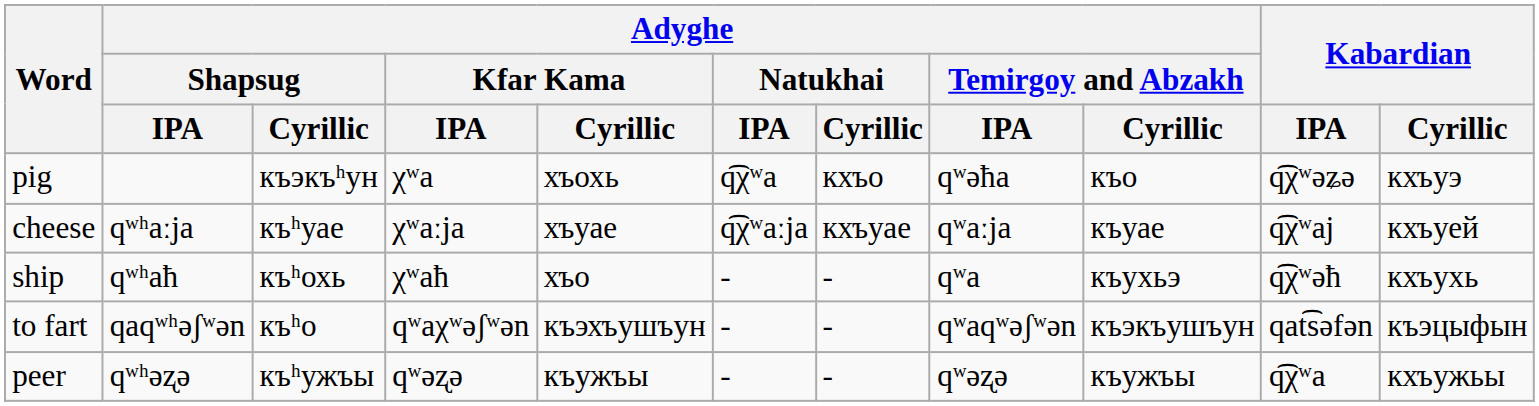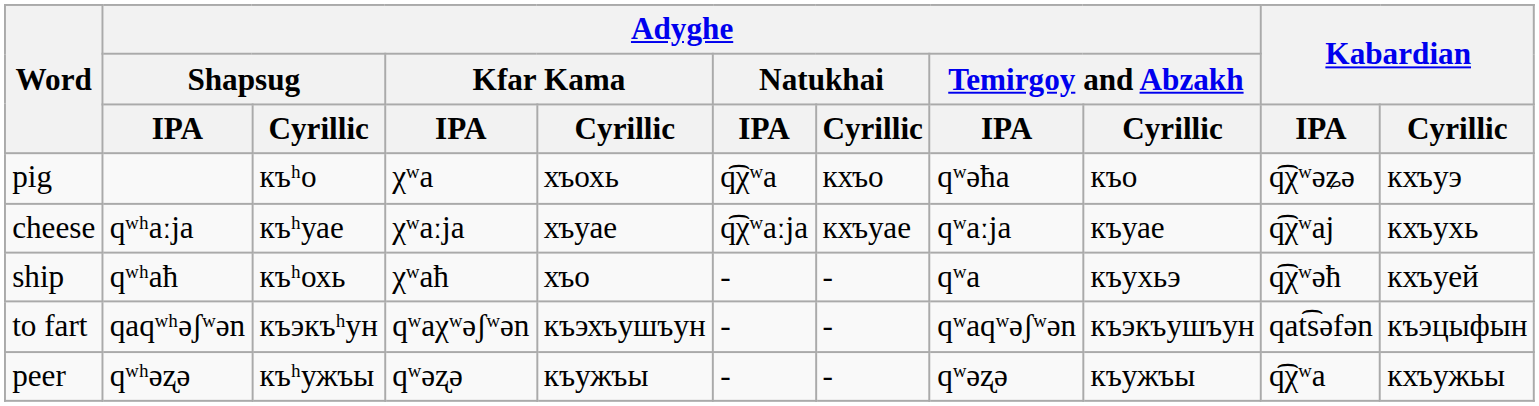pig | Adyghe / Shapsug / Cyrillic: къэкъʰун -> къʰо
cheese | Kabardian / Cyrillic: кхъуей -> кхъухь
ship | Kabardian / Cyrillic: кхъухь -> кхъуей
to fart | Adyghe / Shapsug / Cyrillic: къʰо -> къэкъʰун
